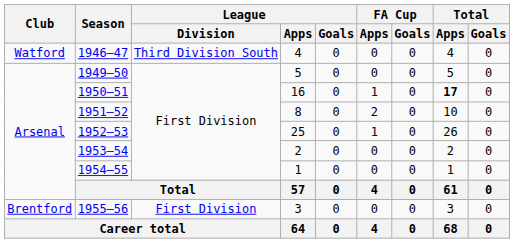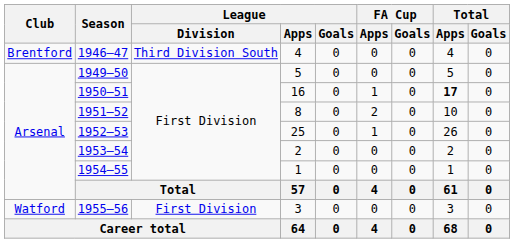1946–47 | Club: Watford -> Brentford
1955–56 | Club: Brentford -> Watford
